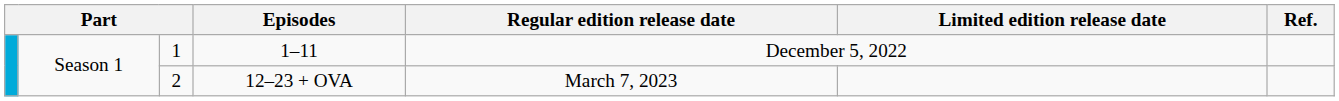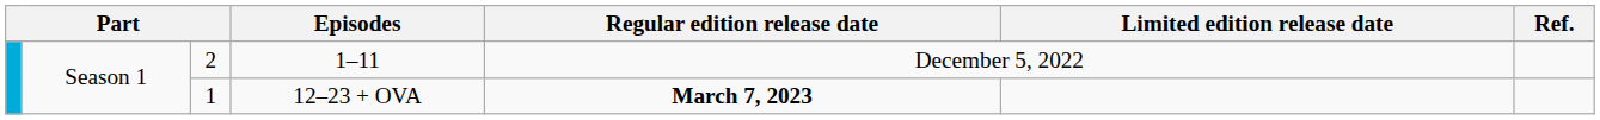1–11 | column 3: 1 -> 2
12–23 + OVA | column 3: 2 -> 1
12–23 + OVA | Regular edition release date: normal -> bold
